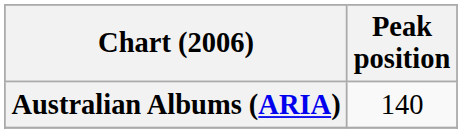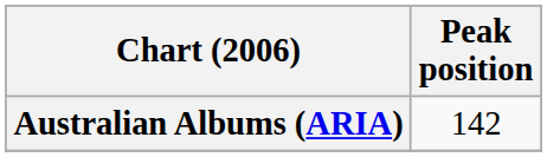Australian Albums (ARIA) | Peak position: 140 -> 142
